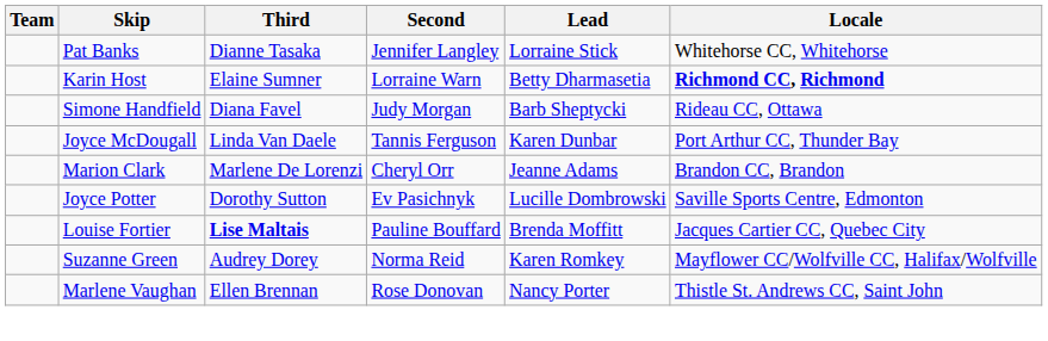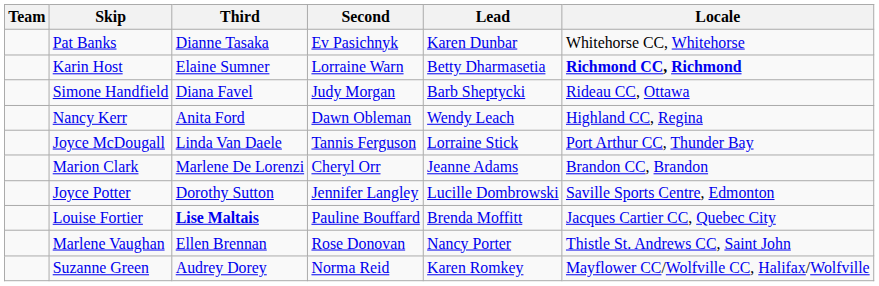Pat Banks | Second: Jennifer Langley -> Ev Pasichnyk
Pat Banks | Lead: Lorraine Stick -> Karen Dunbar
+ row: Nancy Kerr | Anita Ford | Dawn Obleman | Wendy Leach | Highland CC, Regina
Joyce McDougall | Lead: Karen Dunbar -> Lorraine Stick
Joyce Potter | Second: Ev Pasichnyk -> Jennifer Langley
rows swapped: Marlene Vaughan <-> Suzanne Green
